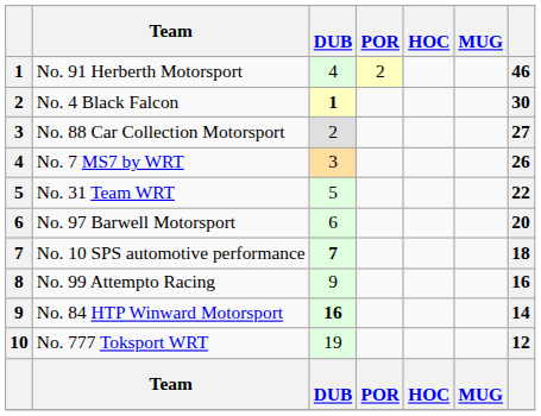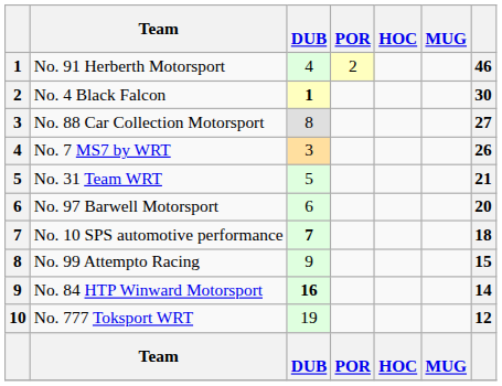No. 88 Car Collection Motorsport | DUB: 2 -> 8
No. 31 Team WRT | column 7: 22 -> 21
No. 99 Attempto Racing | column 7: 16 -> 15
